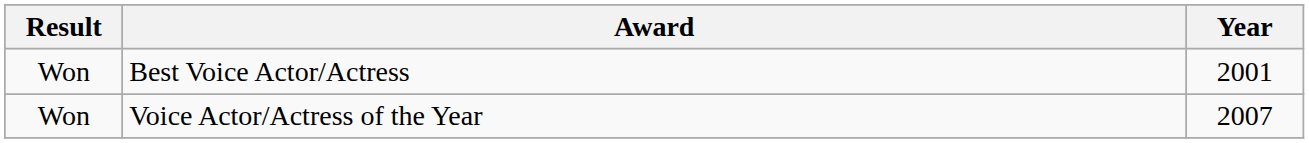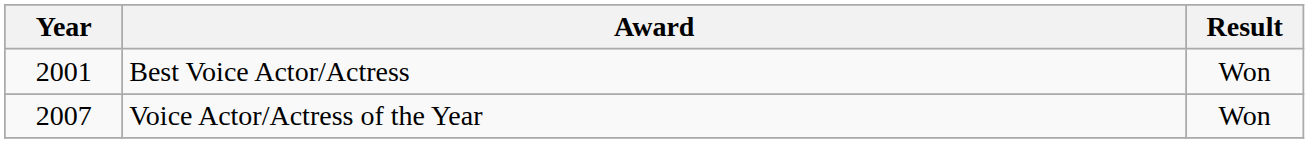columns swapped: Year <-> Result
